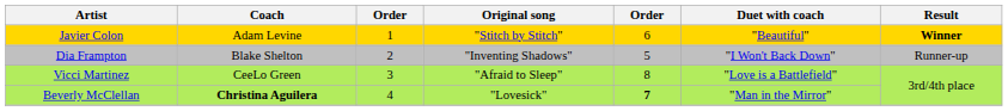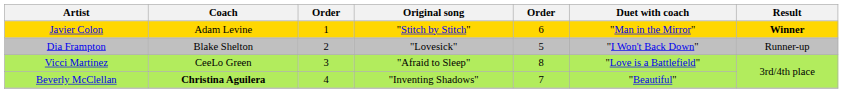Javier Colon | Duet with coach: "Beautiful" -> "Man in the Mirror"
Dia Frampton | Original song: "Inventing Shadows" -> "Lovesick"
Beverly McClellan | Original song: "Lovesick" -> "Inventing Shadows"
Beverly McClellan | column 5: bold -> normal
Beverly McClellan | Duet with coach: "Man in the Mirror" -> "Beautiful"
